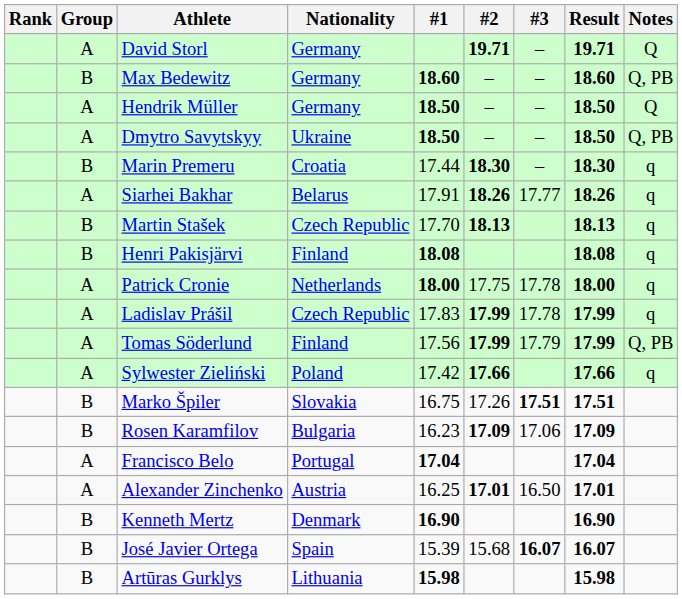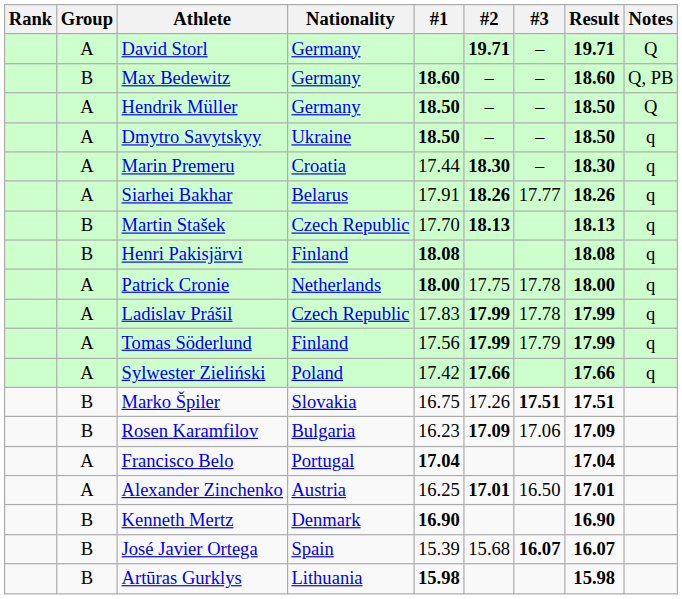Dmytro Savytskyy | Notes: Q, PB -> q
Marin Premeru | Group: B -> A
Tomas Söderlund | Notes: Q, PB -> q
